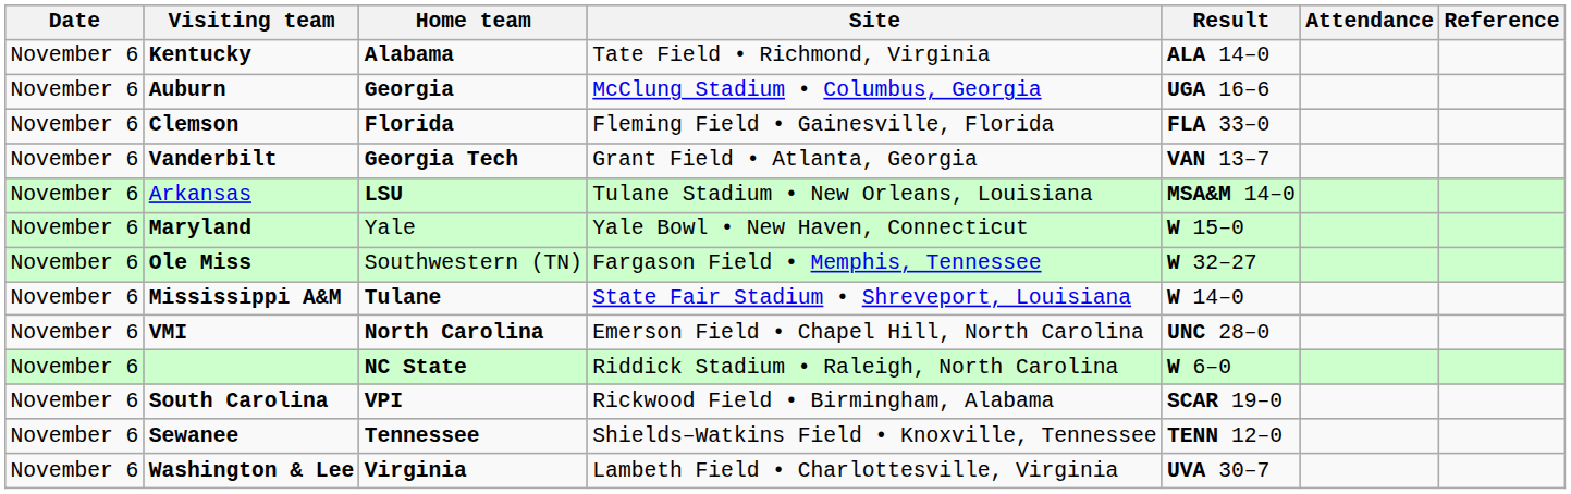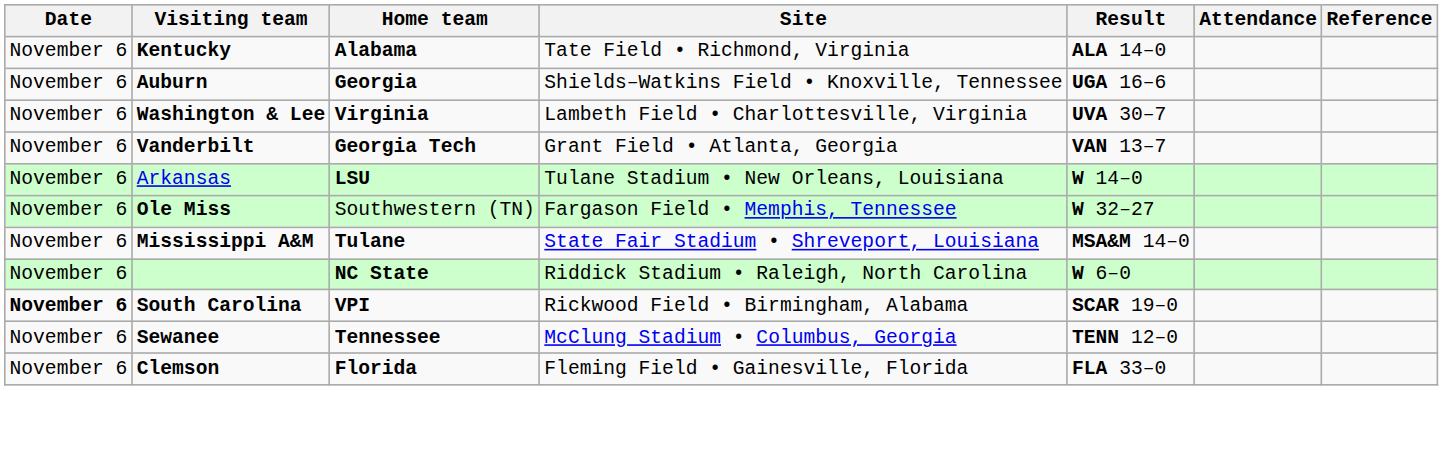Auburn | Site: McClung Stadium • Columbus, Georgia -> Shields–Watkins Field • Knoxville, Tennessee
rows swapped: Clemson <-> Washington & Lee
Arkansas | Result: MSA&M 14–0 -> W 14–0
- row: November 6 | Maryland | Yale | Yale Bowl • New Haven, Connecticut | W 15–0
Mississippi A&M | Result: W 14–0 -> MSA&M 14–0
- row: November 6 | VMI | North Carolina | Emerson Field • Chapel Hill, North Carolina | UNC 28–0
South Carolina | Date: normal -> bold
Sewanee | Site: Shields–Watkins Field • Knoxville, Tennessee -> McClung Stadium • Columbus, Georgia
